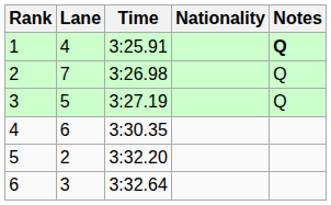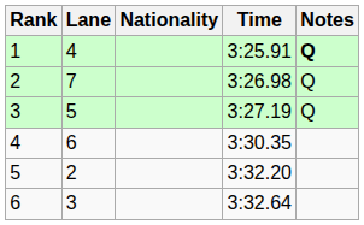columns swapped: Nationality <-> Time
